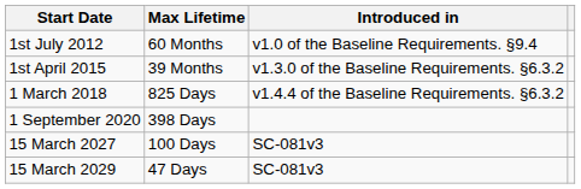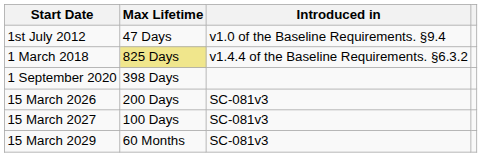1st July 2012 | Max Lifetime: 60 Months -> 47 Days
- row: 1st April 2015 | 39 Months | v1.3.0 of the Baseline Requirements. §6.3.2
1 March 2018 | Max Lifetime: no background -> khaki background
+ row: 15 March 2026 | 200 Days | SC-081v3
15 March 2029 | Max Lifetime: 47 Days -> 60 Months
